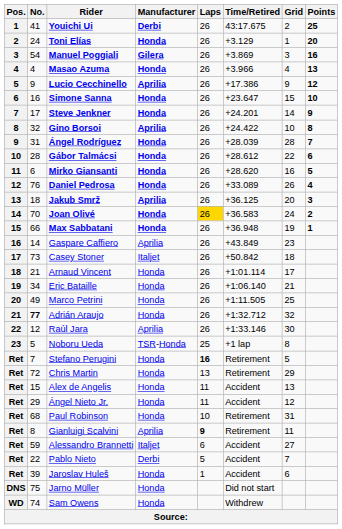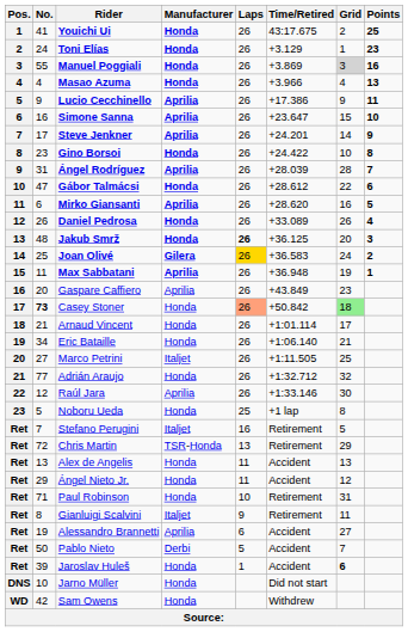Youichi Ui | Manufacturer: Derbi -> Honda
Toni Elías | Points: 20 -> 23
Manuel Poggiali | No.: 54 -> 55
Manuel Poggiali | Manufacturer: Gilera -> Honda
Manuel Poggiali | Grid: no background -> lightgrey background
Lucio Cecchinello | Points: 12 -> 11
Simone Sanna | Manufacturer: Honda -> Aprilia
Steve Jenkner | Manufacturer: Honda -> Aprilia
Gino Borsoi | No.: 32 -> 23
Gino Borsoi | Manufacturer: Aprilia -> Honda
Ángel Rodríguez | Manufacturer: Honda -> Aprilia
Gábor Talmácsi | No.: 28 -> 47
Mirko Giansanti | Manufacturer: Honda -> Aprilia
Daniel Pedrosa | No.: 76 -> 26
Jakub Smrž | No.: 18 -> 48
Jakub Smrž | Manufacturer: Aprilia -> Honda
Jakub Smrž | Laps: normal -> bold
Joan Olivé | No.: 70 -> 25
Joan Olivé | Manufacturer: Honda -> Gilera
Max Sabbatani | No.: 66 -> 11
Max Sabbatani | Manufacturer: Honda -> Aprilia
Gaspare Caffiero | No.: 14 -> 20
Casey Stoner | No.: normal -> bold
Casey Stoner | Manufacturer: Italjet -> Honda
Casey Stoner | Laps: no background -> lightsalmon background
Casey Stoner | Grid: no background -> lightgreen background
Marco Petrini | No.: 49 -> 27
Marco Petrini | Manufacturer: Honda -> Italjet
Adrián Araujo | No.: bold -> normal
Noboru Ueda | Manufacturer: TSR-Honda -> Honda
Stefano Perugini | Manufacturer: Honda -> Italjet
Stefano Perugini | Laps: bold -> normal
Chris Martin | Manufacturer: Honda -> TSR-Honda
Alex de Angelis | No.: 15 -> 13
Paul Robinson | No.: 68 -> 71
Gianluigi Scalvini | Manufacturer: Aprilia -> Italjet
Gianluigi Scalvini | Laps: bold -> normal
Alessandro Brannetti | No.: 59 -> 19
Alessandro Brannetti | Manufacturer: Italjet -> Aprilia
Pablo Nieto | No.: 22 -> 50
Jaroslav Huleš | Grid: normal -> bold
Jarno Müller | No.: 75 -> 10
Sam Owens | No.: 74 -> 42
